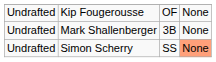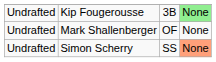Kip Fougerousse | column 4: OF -> 3B
Kip Fougerousse | column 5: no background -> lightgreen background
Mark Shallenberger | column 4: 3B -> OF
